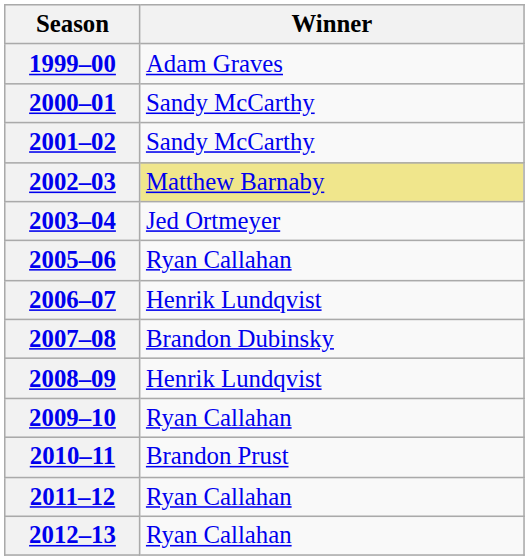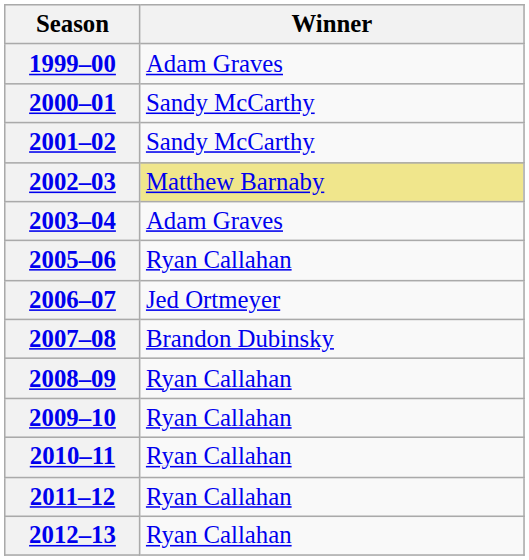2003–04 | Winner: Jed Ortmeyer -> Adam Graves
2006–07 | Winner: Henrik Lundqvist -> Jed Ortmeyer
2008–09 | Winner: Henrik Lundqvist -> Ryan Callahan
2010–11 | Winner: Brandon Prust -> Ryan Callahan
